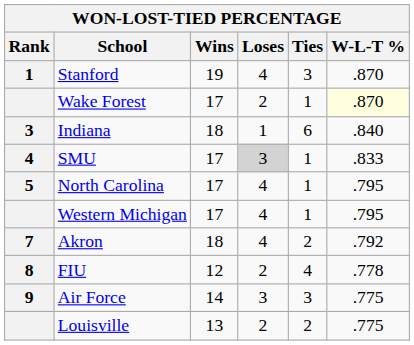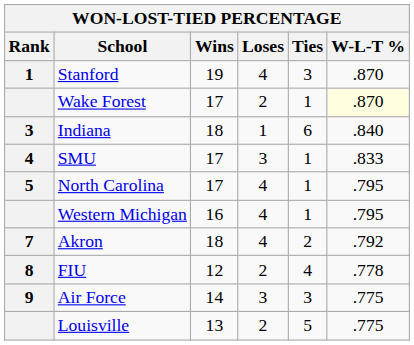SMU | Loses: lightgrey background -> no background
Western Michigan | Wins: 17 -> 16
Louisville | Ties: 2 -> 5
